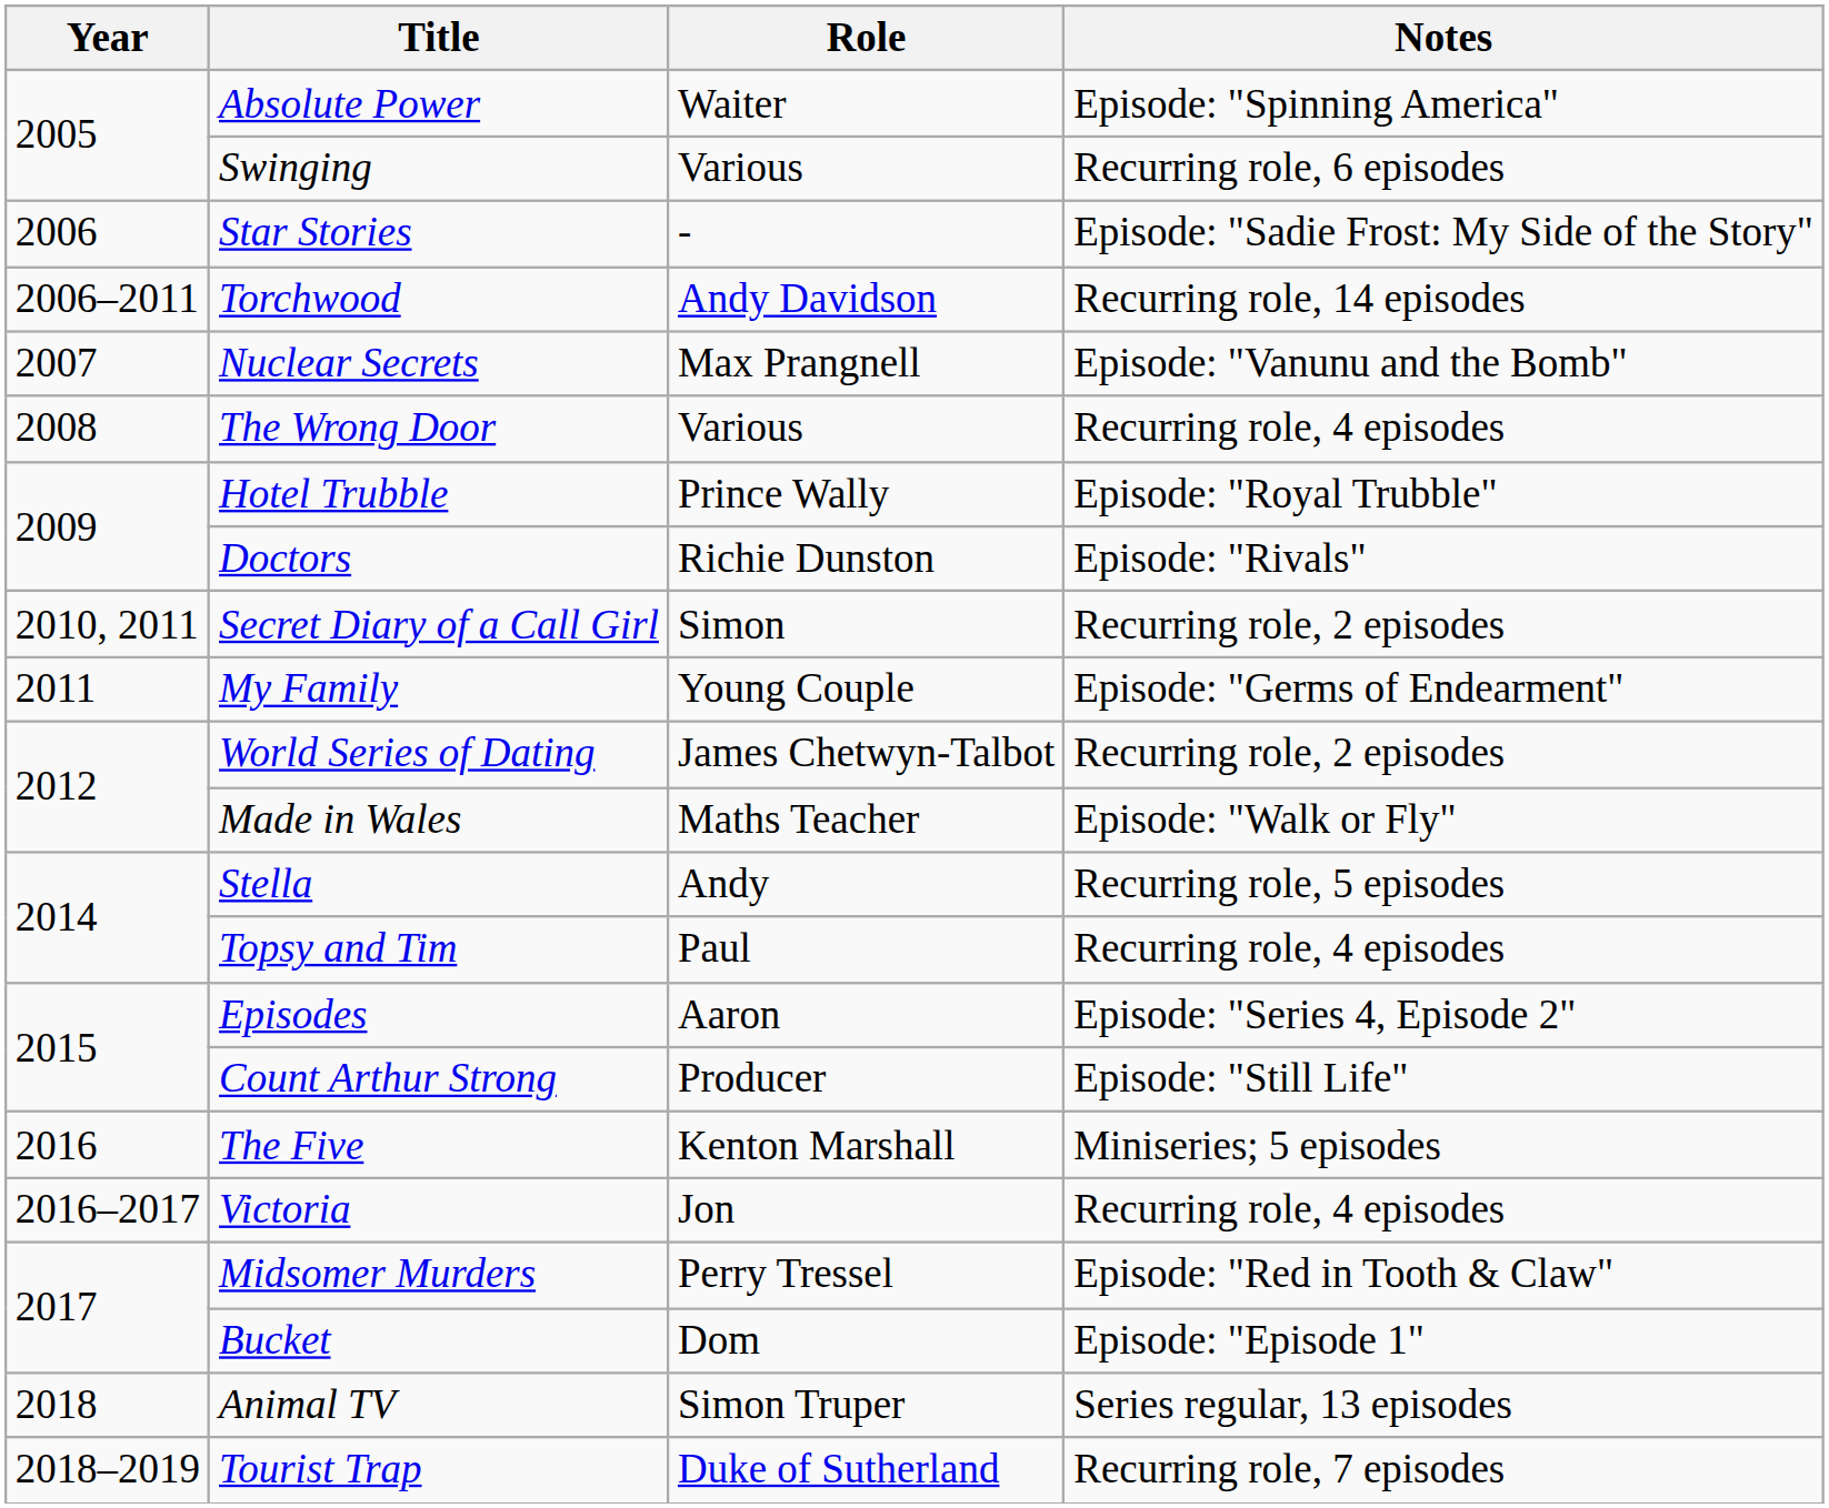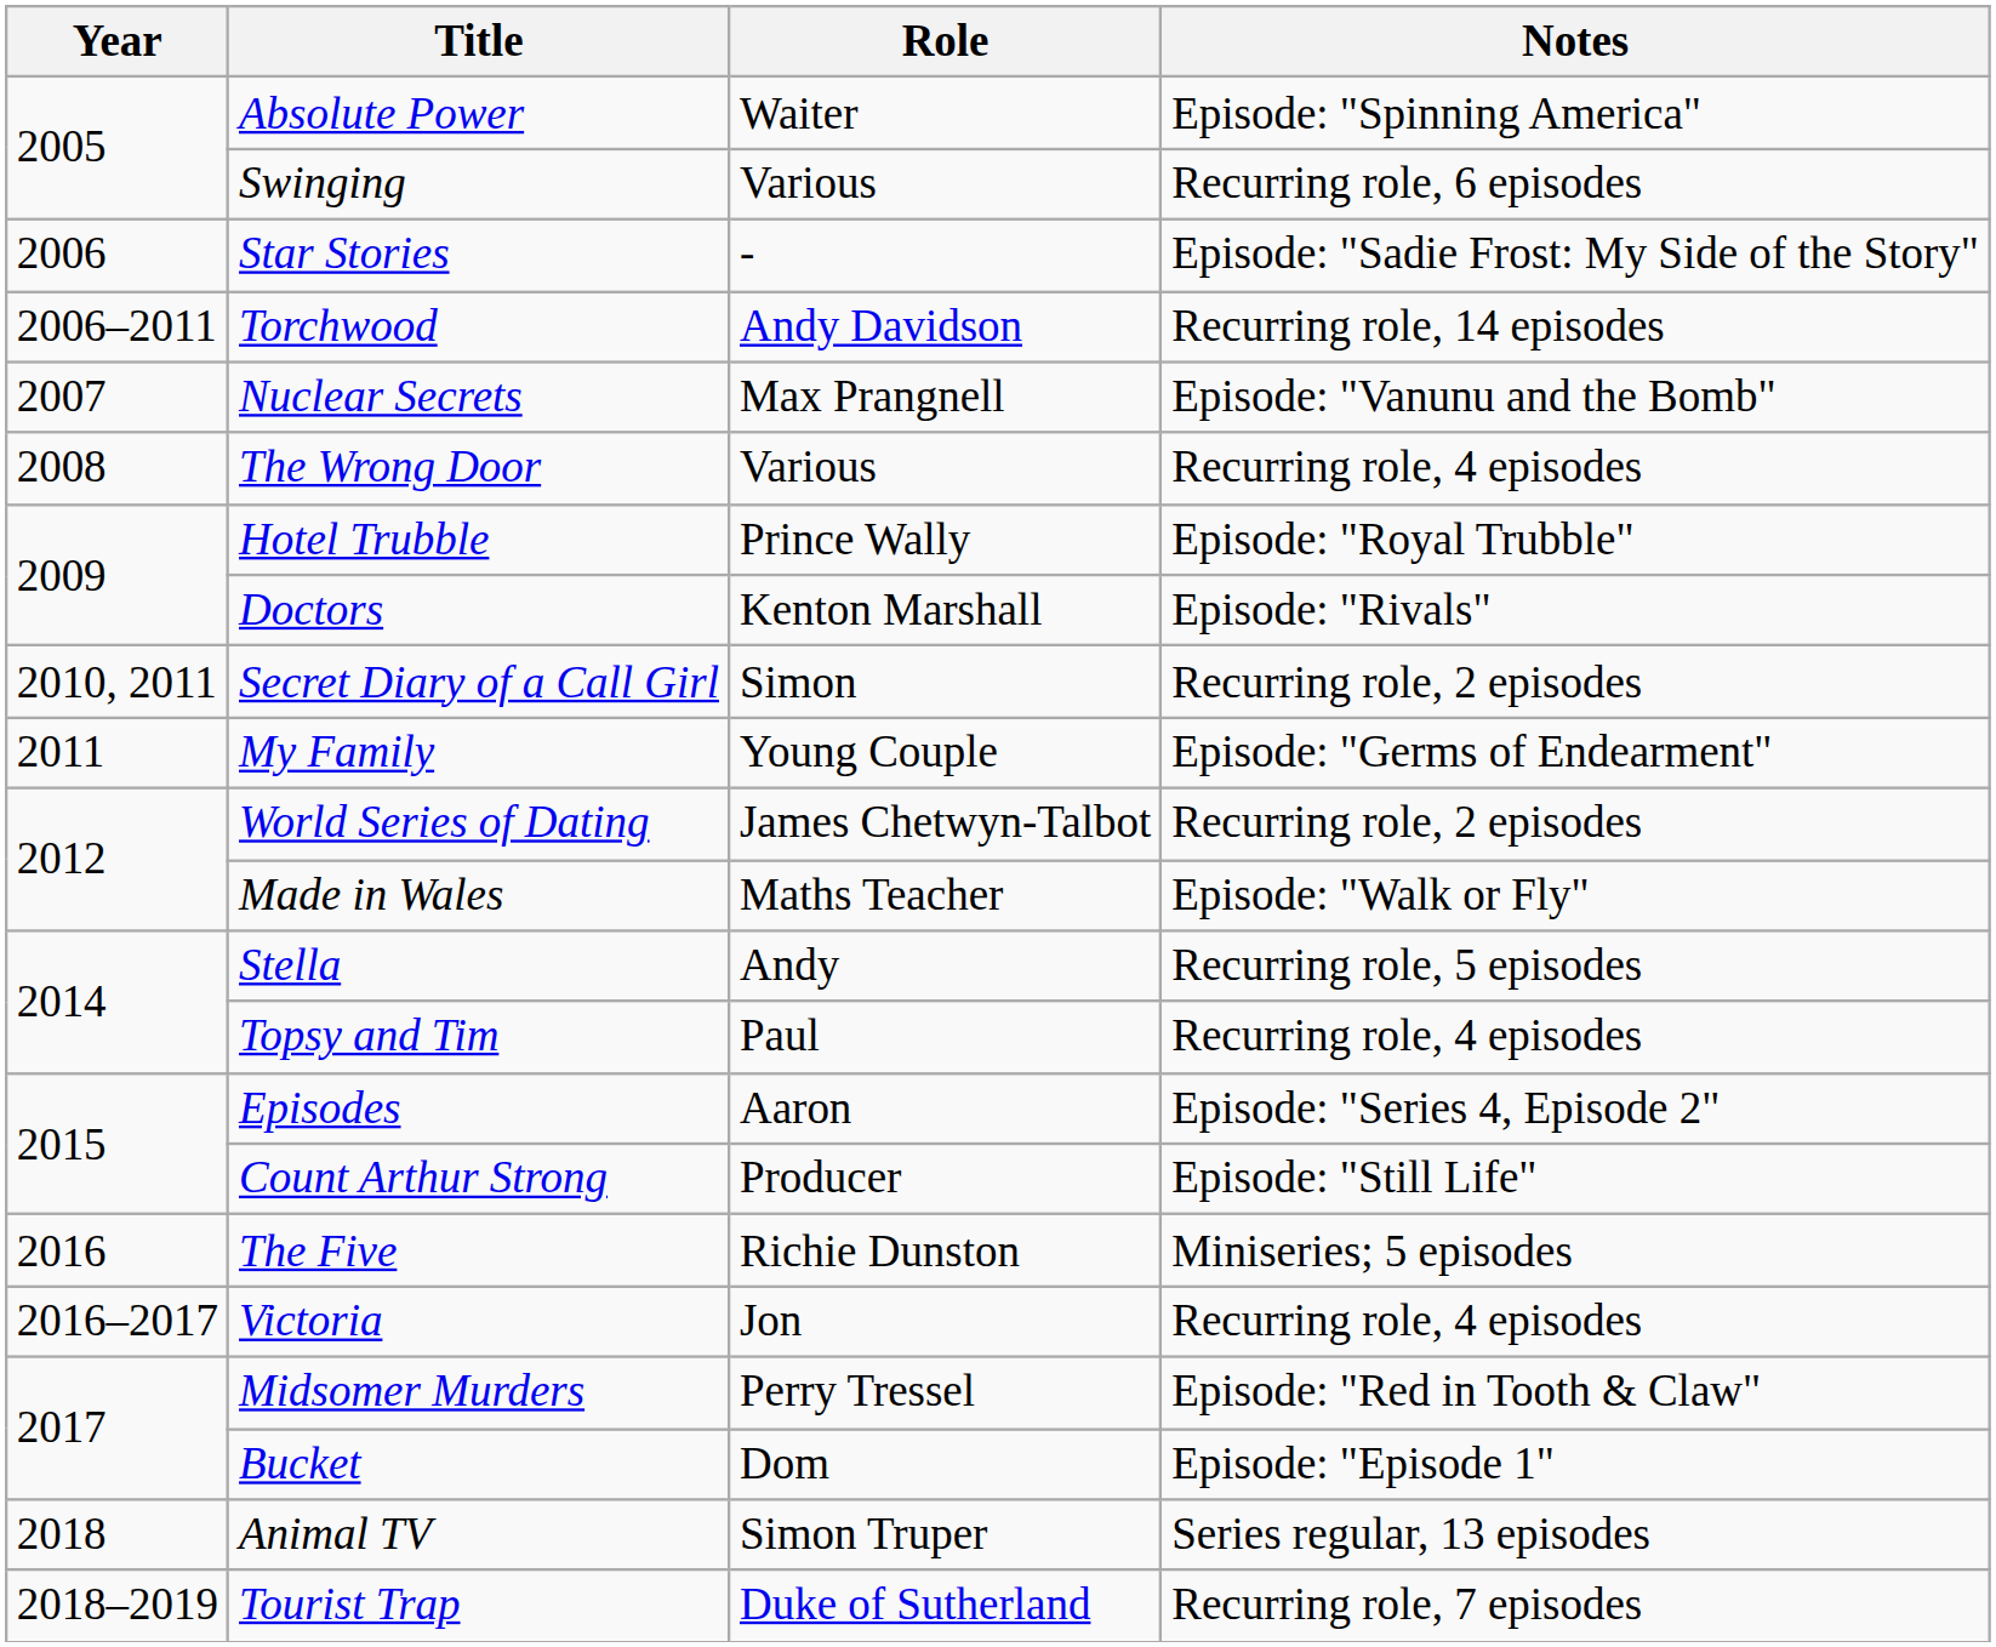Doctors | Role: Richie Dunston -> Kenton Marshall
The Five | Role: Kenton Marshall -> Richie Dunston
